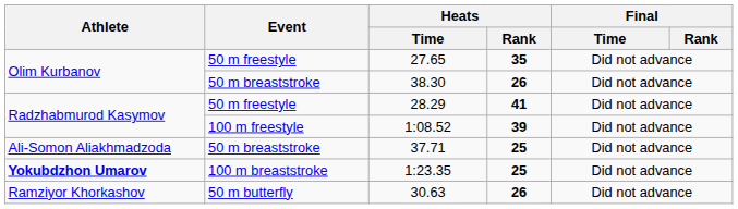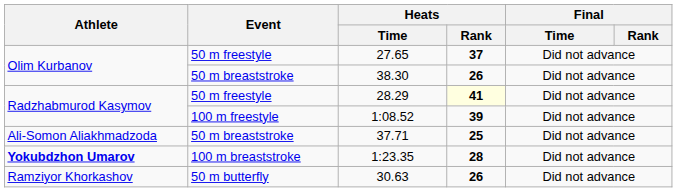27.65 | Heats / Rank: 35 -> 37
28.29 | Heats / Rank: no background -> lightyellow background
1:23.35 | Heats / Rank: 25 -> 28
